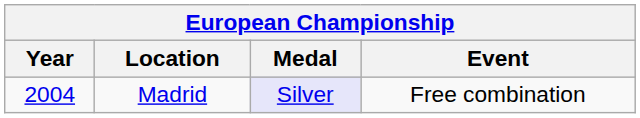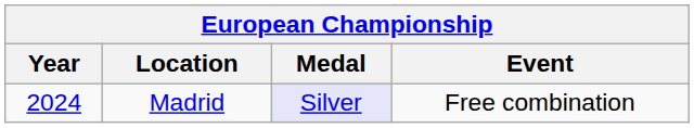Madrid | Year: 2004 -> 2024
